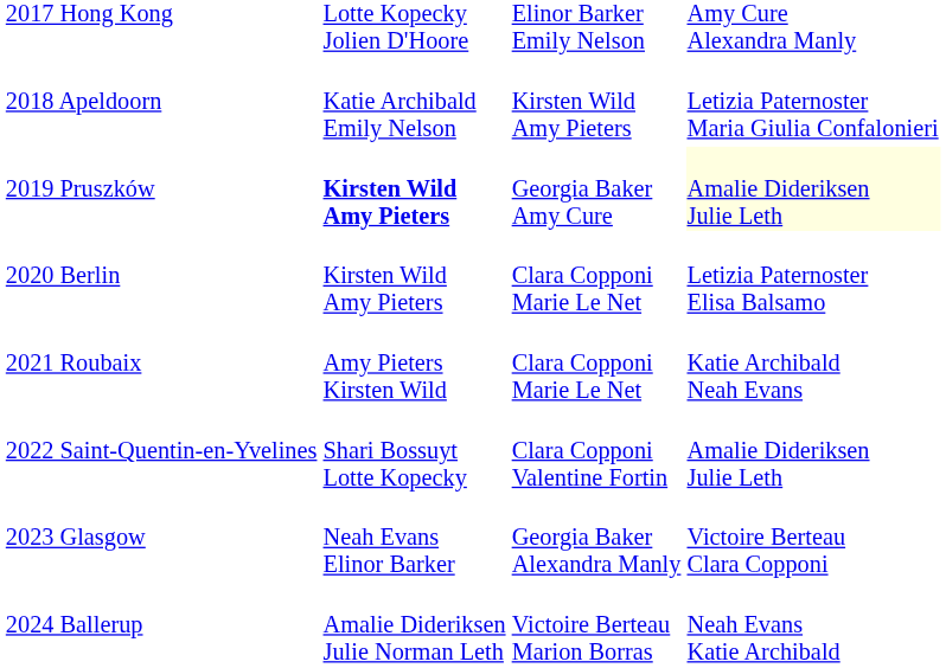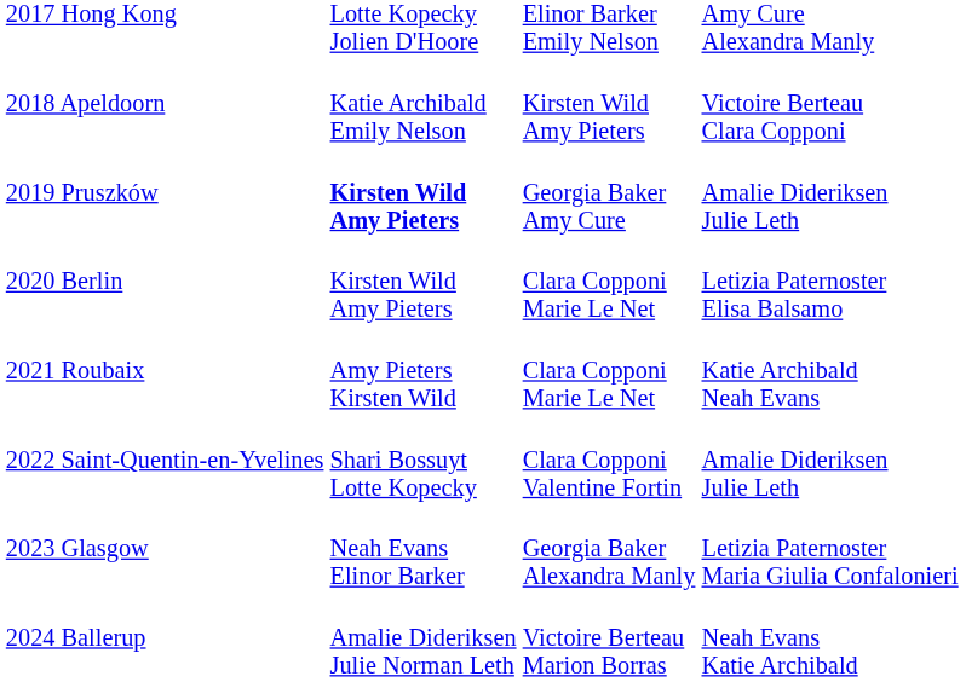2018 Apeldoorn | column 4: Letizia Paternoster Maria Giulia Confalonieri -> Victoire Berteau Clara Copponi
2019 Pruszków | column 4: lightyellow background -> no background
2023 Glasgow | column 4: Victoire Berteau Clara Copponi -> Letizia Paternoster Maria Giulia Confalonieri
